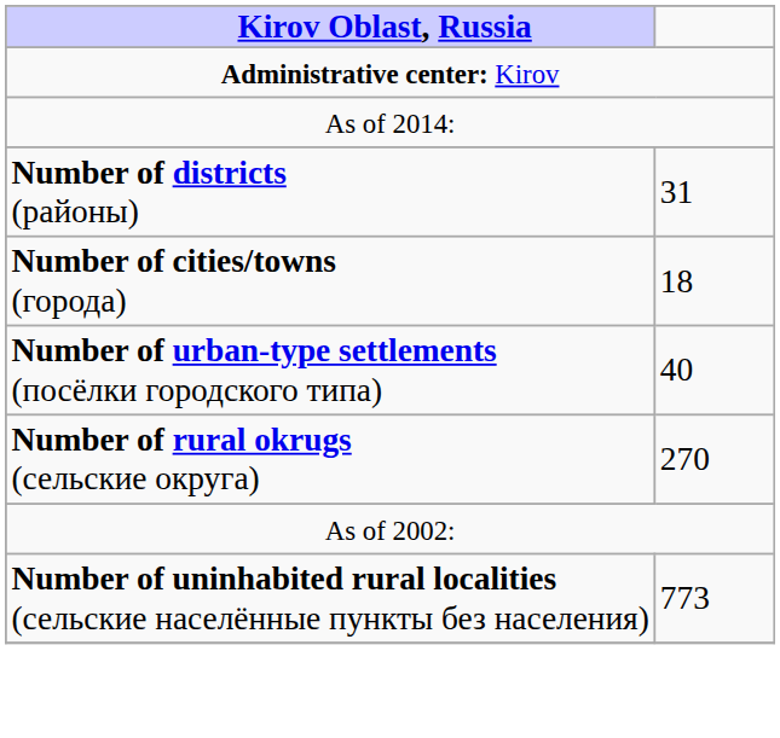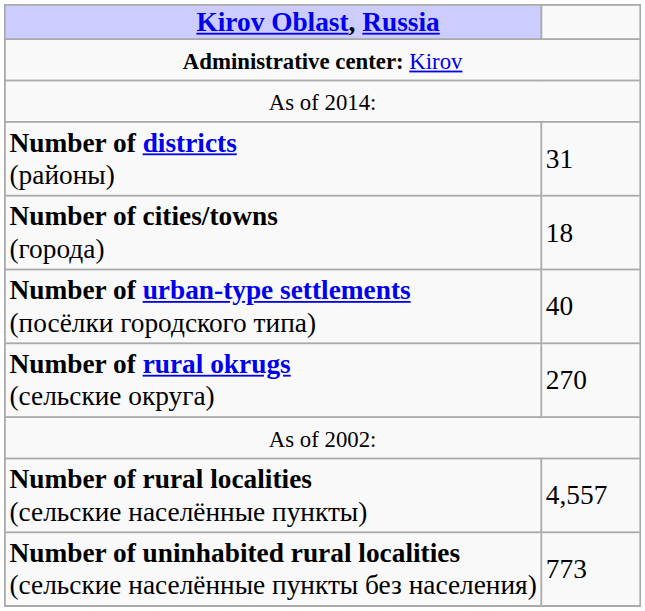+ row: Number of rural localities (сельские населённые пункты) | 4,557
